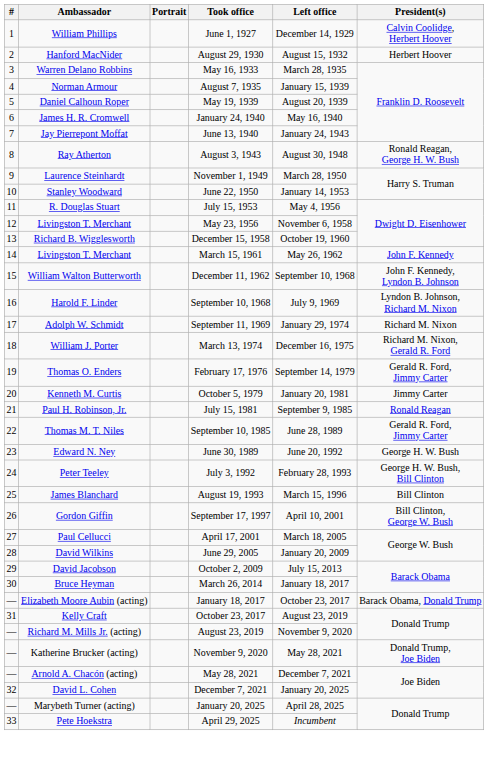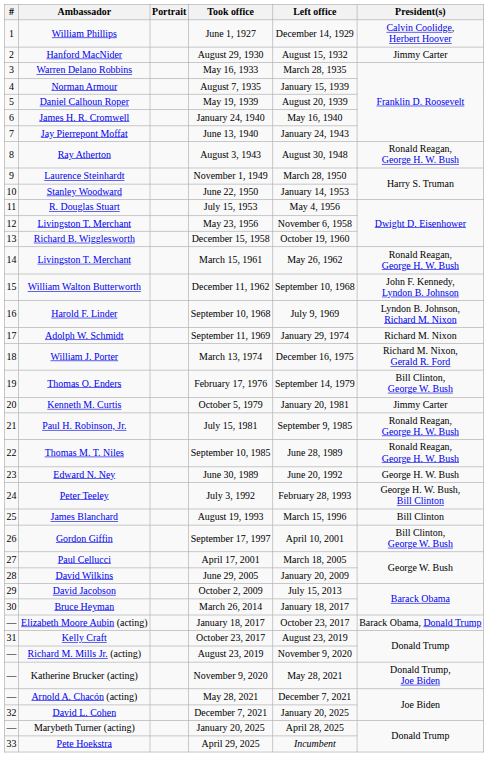August 29, 1930 | President(s): Herbert Hoover -> Jimmy Carter
March 15, 1961 | President(s): John F. Kennedy -> Ronald Reagan, George H. W. Bush
February 17, 1976 | President(s): Gerald R. Ford, Jimmy Carter -> Bill Clinton, George W. Bush
July 15, 1981 | President(s): Ronald Reagan -> Ronald Reagan, George H. W. Bush
September 10, 1985 | President(s): Gerald R. Ford, Jimmy Carter -> Ronald Reagan, George H. W. Bush
